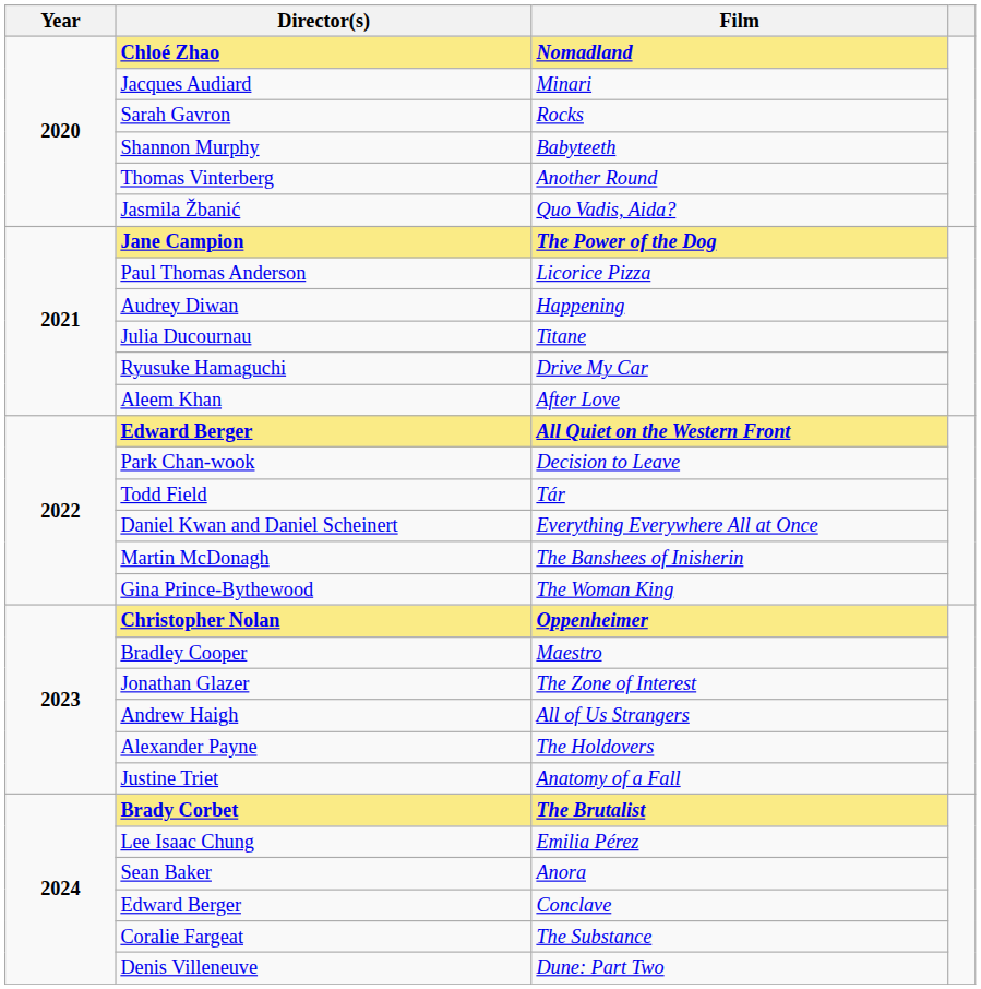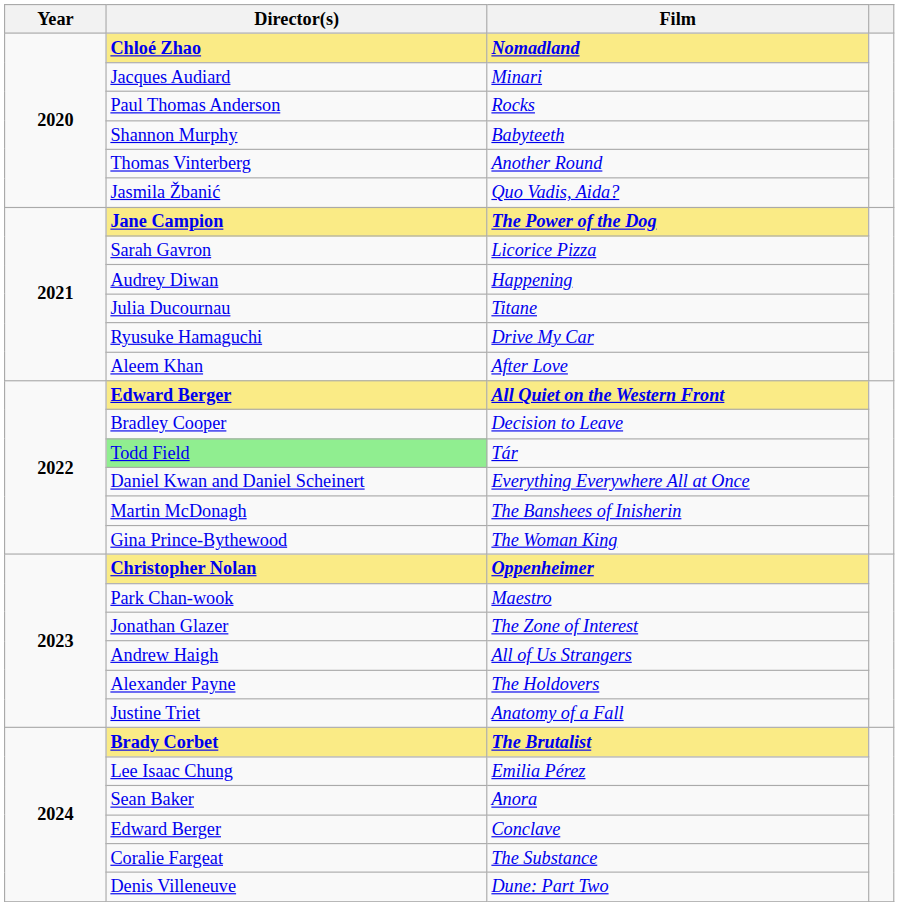Rocks | Director(s): Sarah Gavron -> Paul Thomas Anderson
Licorice Pizza | Director(s): Paul Thomas Anderson -> Sarah Gavron
Decision to Leave | Director(s): Park Chan-wook -> Bradley Cooper
Tár | Director(s): no background -> lightgreen background
Maestro | Director(s): Bradley Cooper -> Park Chan-wook
